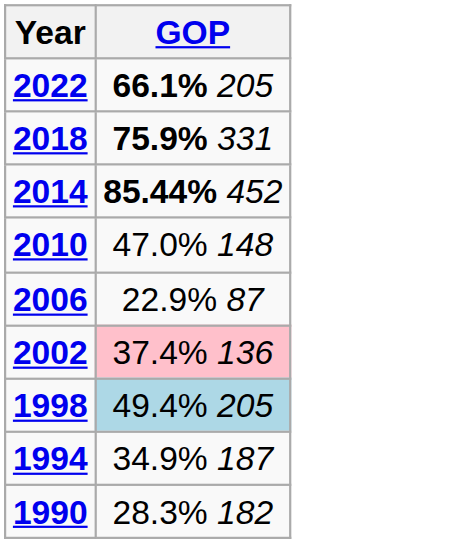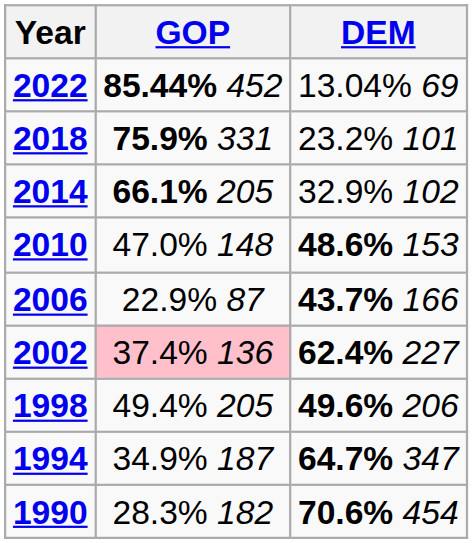+ column: DEM | 13.04% 69 | 23.2% 101 | 32.9% 102 | 48.6% 153 | 43.7% 166 | 62.4% 227 | 49.6% 206 | 64.7% 347 | 70.6% 454
2022 | GOP: 66.1% 205 -> 85.44% 452
2014 | GOP: 85.44% 452 -> 66.1% 205
1998 | GOP: lightblue background -> no background
